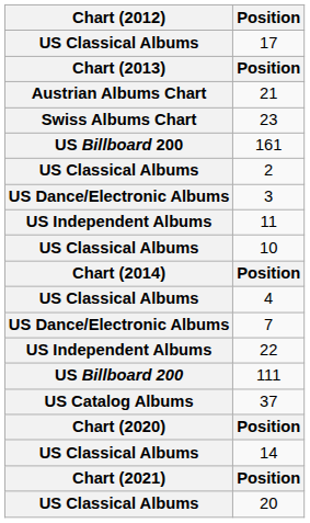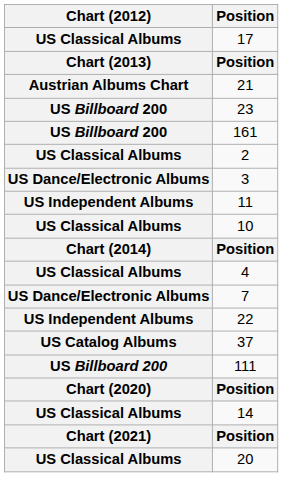23 | Chart (2012): Swiss Albums Chart -> US Billboard 200
rows swapped: 111 <-> 37
